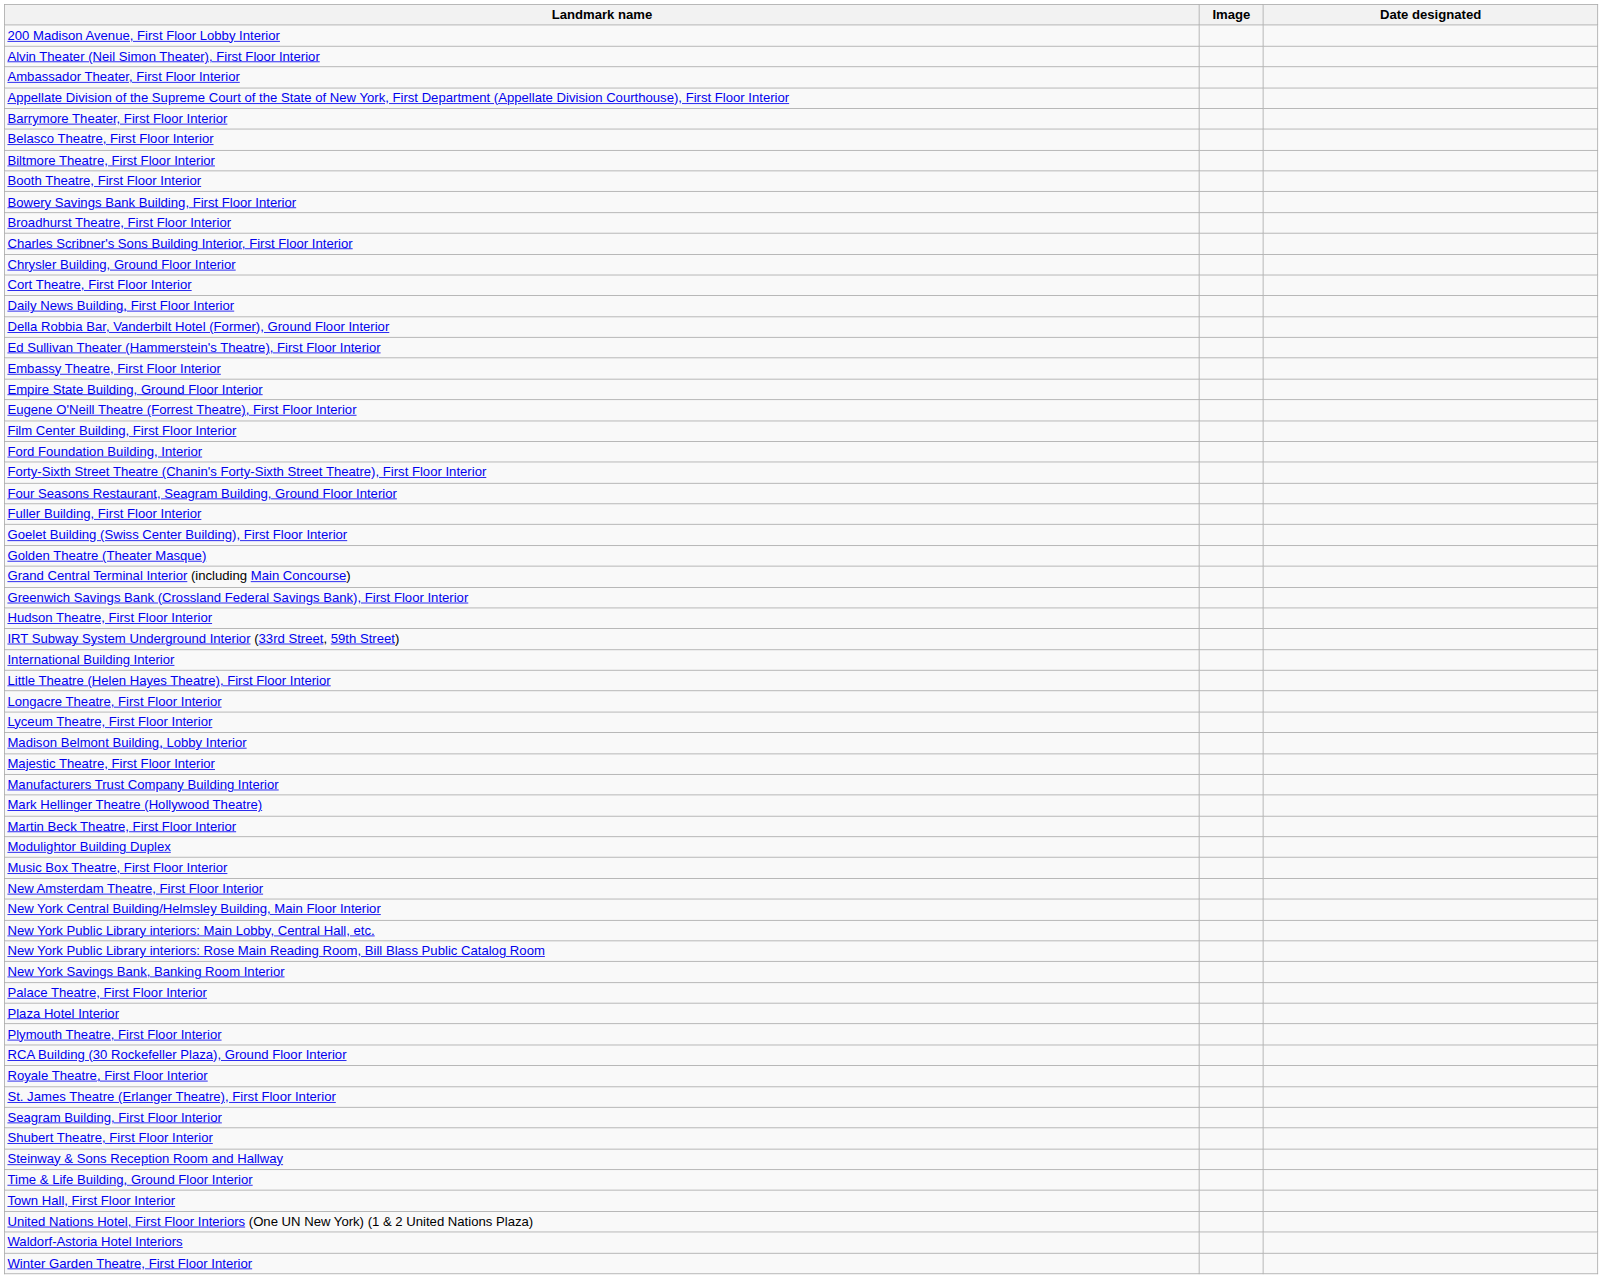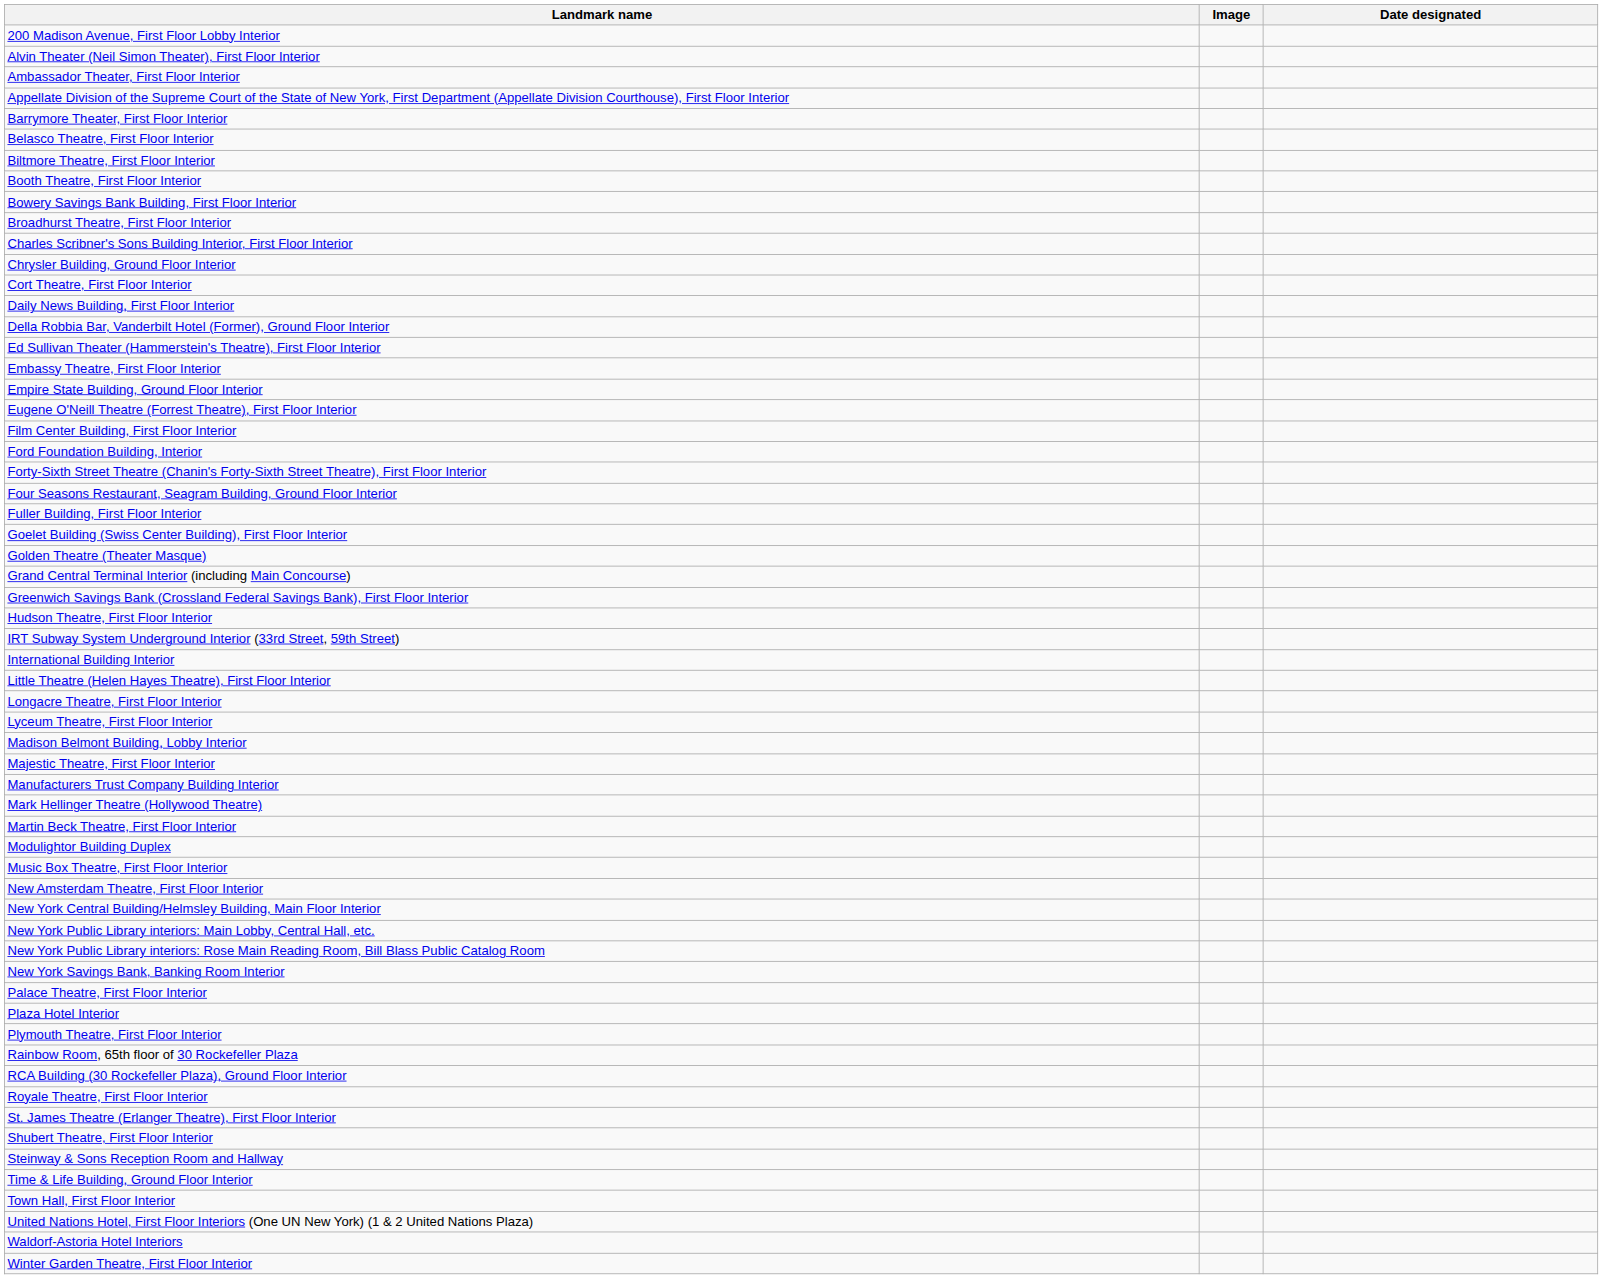+ row: Rainbow Room, 65th floor of 30 Rockefeller Plaza
- row: Seagram Building, First Floor Interior
